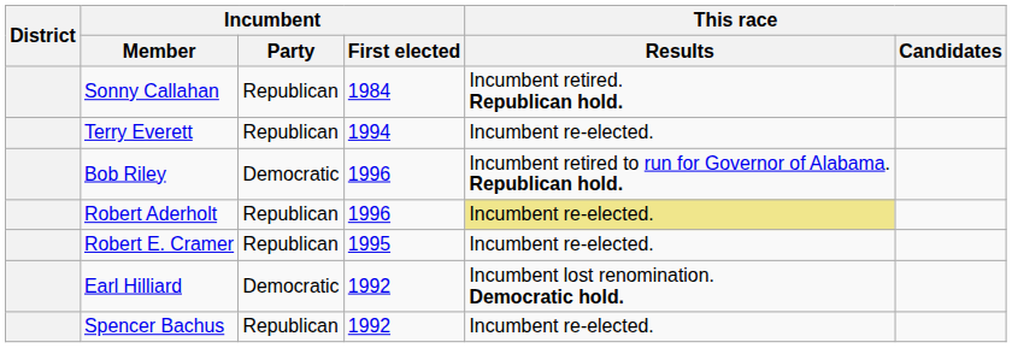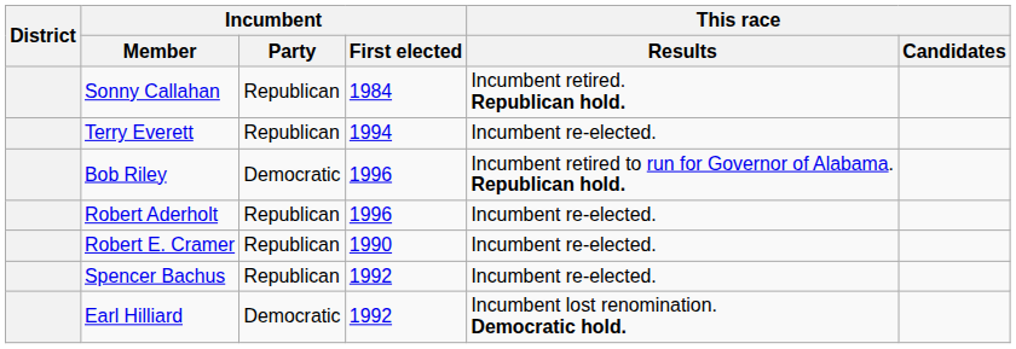Robert Aderholt | This race / Results: khaki background -> no background
Robert E. Cramer | Incumbent / First elected: 1995 -> 1990
rows swapped: Spencer Bachus <-> Earl Hilliard
